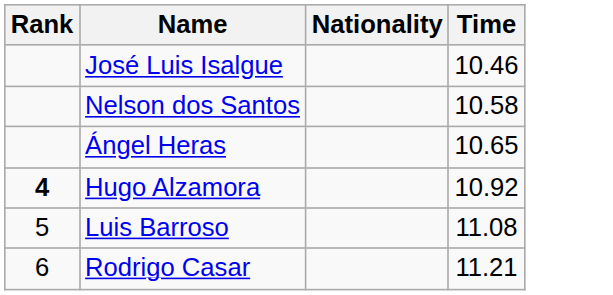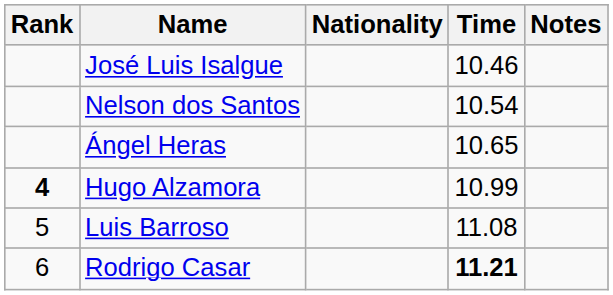+ column: Notes
Nelson dos Santos | Time: 10.58 -> 10.54
Hugo Alzamora | Time: 10.92 -> 10.99
Rodrigo Casar | Time: normal -> bold
